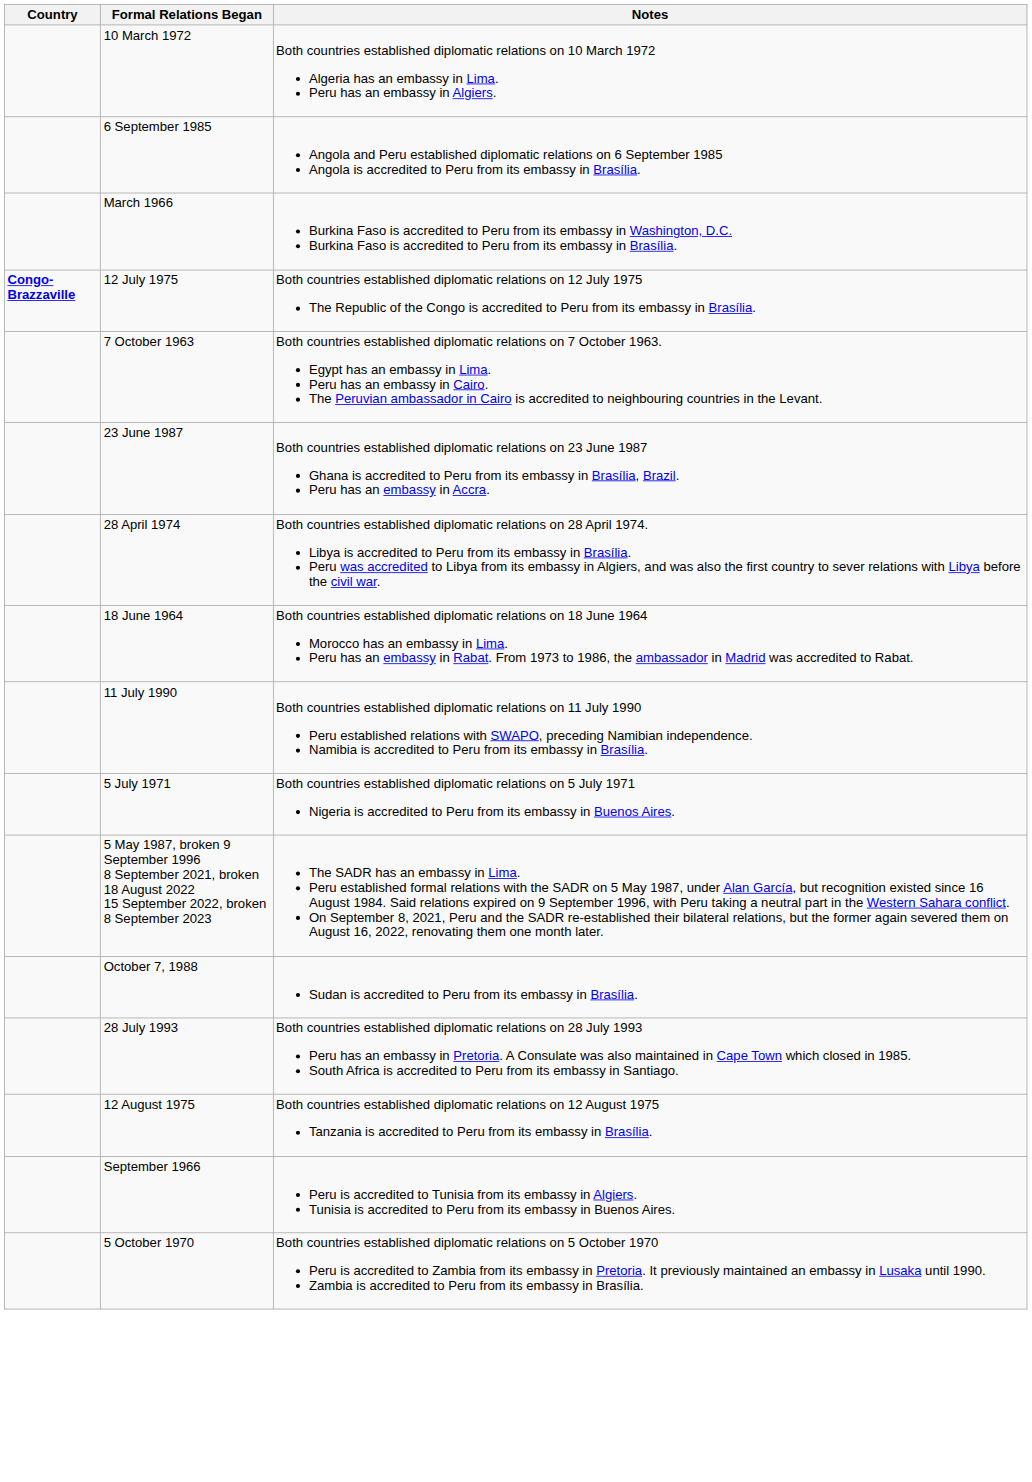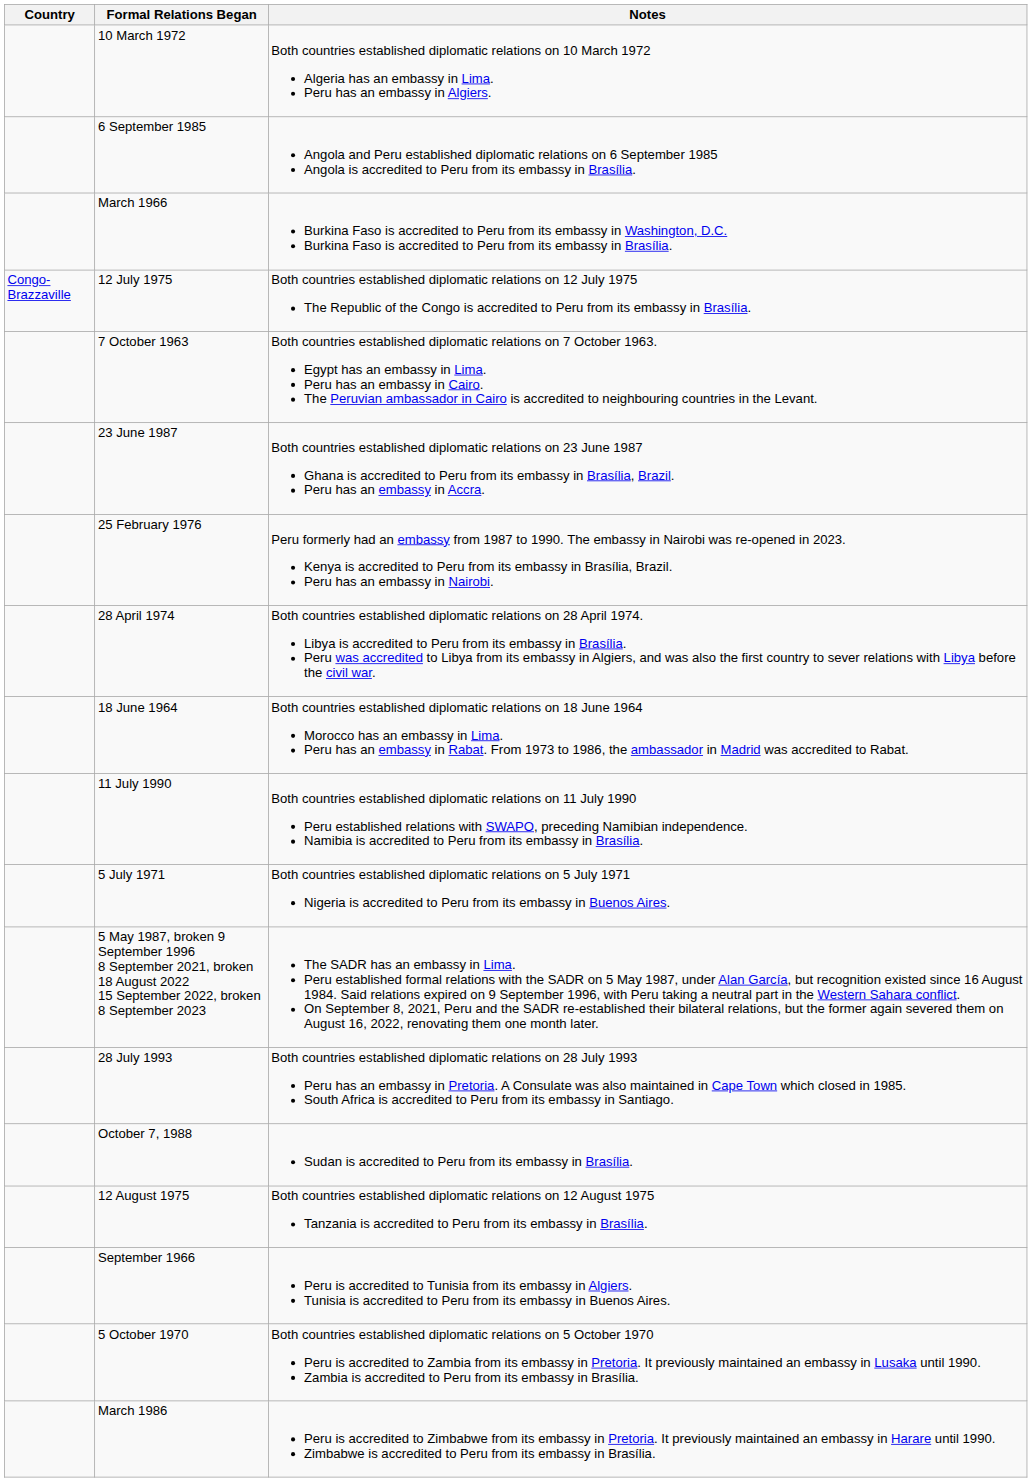12 July 1975 | Country: bold -> normal
+ row: 25 February 1976 | Peru formerly had an embassy from 1987 to 1990. The embassy in Nairobi was re-opened in 2023. Kenya is accredited to Peru from its embassy in Brasília, Brazil. Peru has an embassy in Nairobi.
rows swapped: 28 July 1993 <-> October 7, 1988
+ row: March 1986 | Peru is accredited to Zimbabwe from its embassy in Pretoria. It previously maintained an embassy in Harare until 1990. Zimbabwe is accredited to Peru from its embassy in Brasília.
